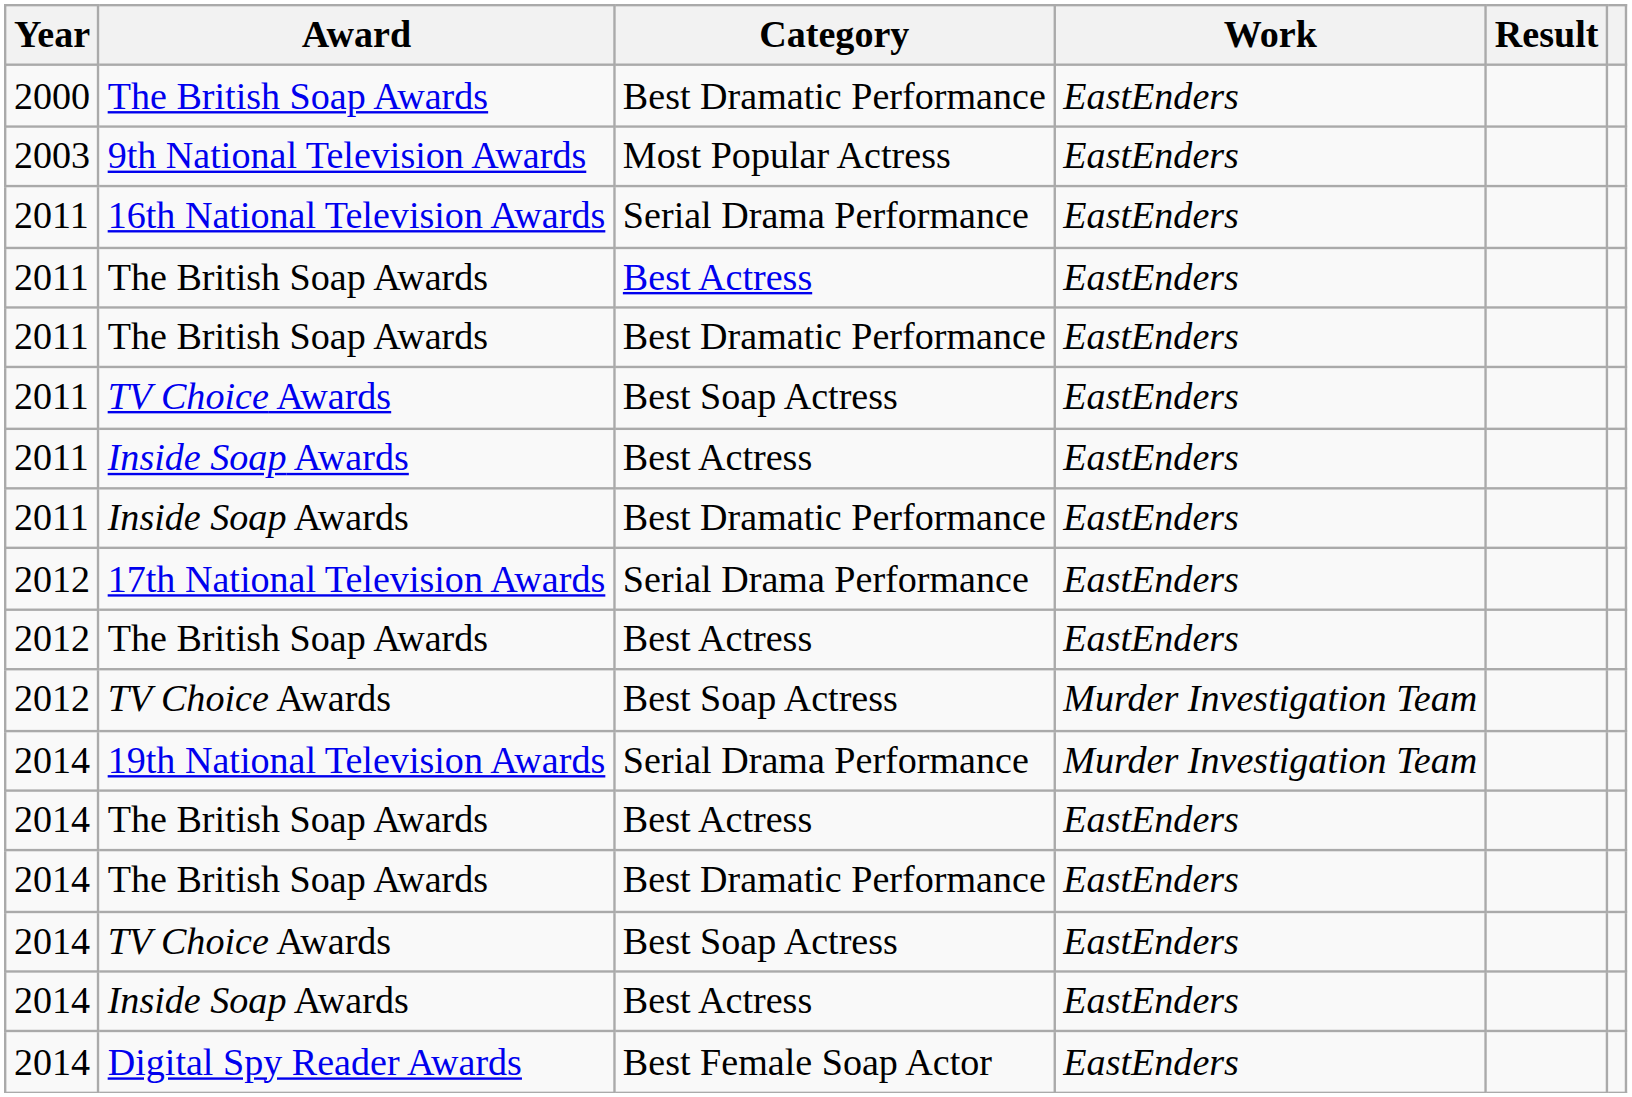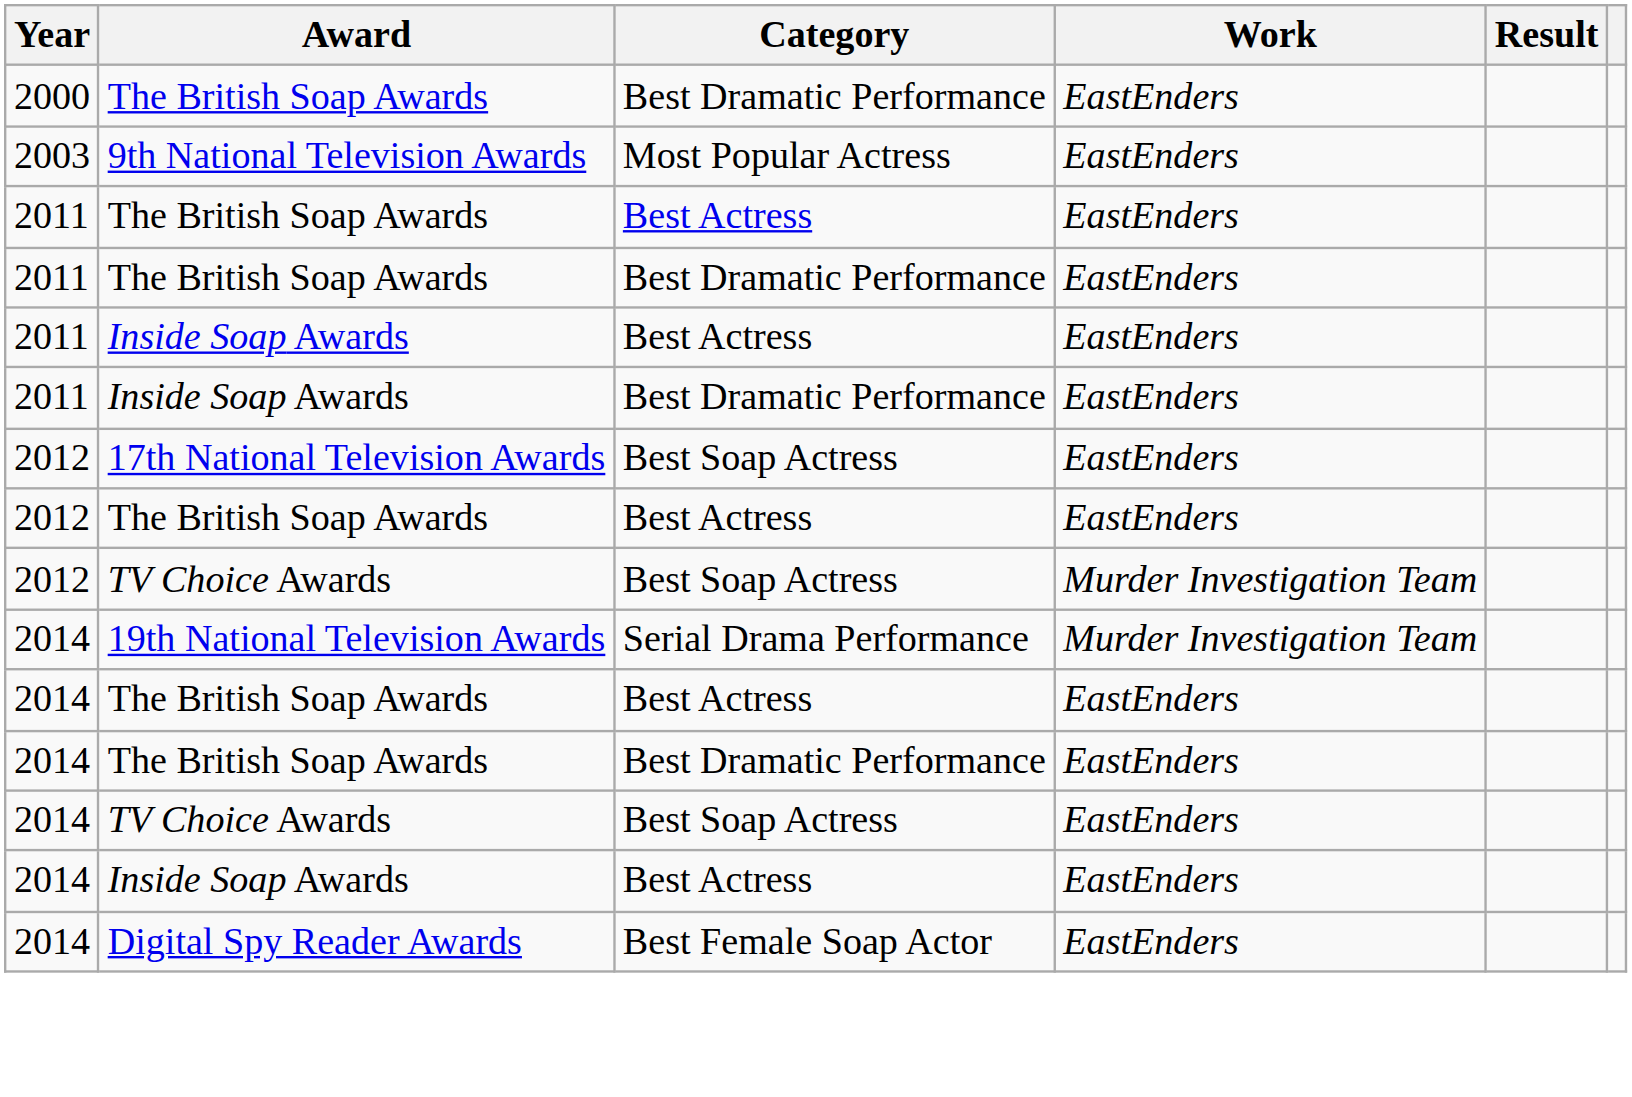- row: 2011 | 16th National Television Awards | Serial Drama Performance | EastEnders
- row: 2011 | TV Choice Awards | Best Soap Actress | EastEnders
17th National Television Awards | Category: Serial Drama Performance -> Best Soap Actress
